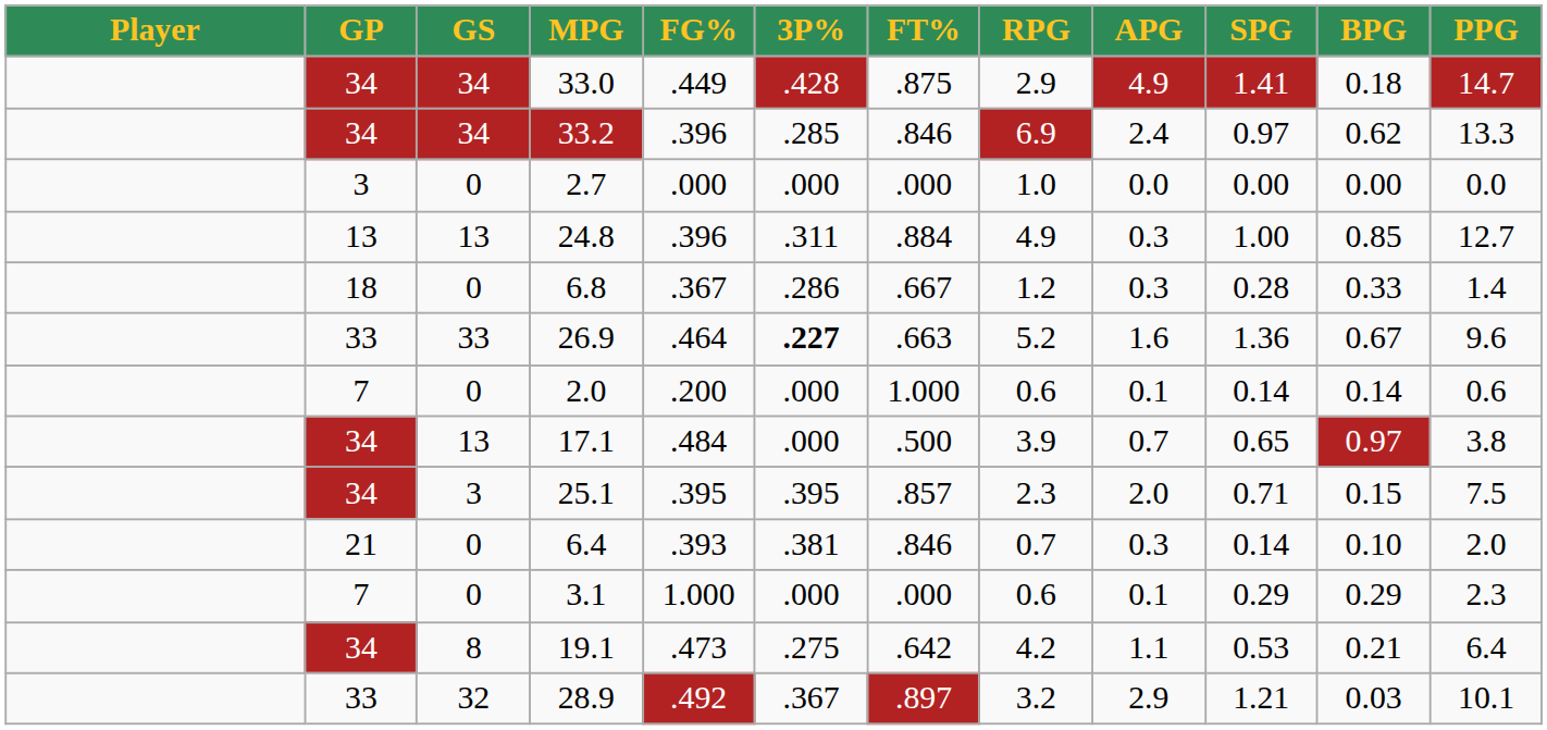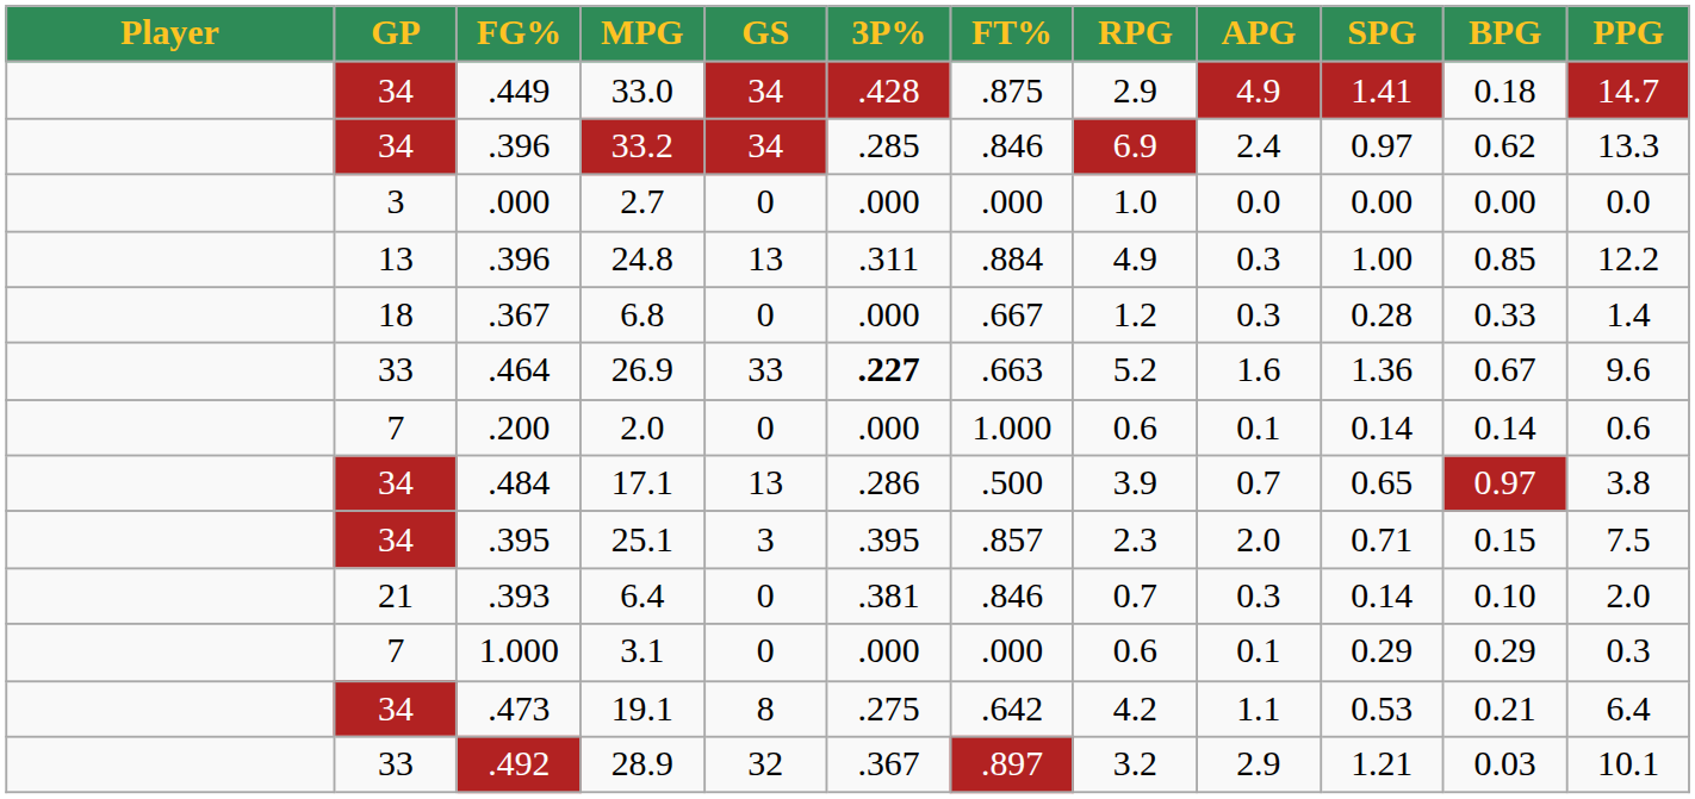columns swapped: GS <-> FG%
24.8 | PPG: 12.7 -> 12.2
6.8 | 3P%: .286 -> .000
17.1 | 3P%: .000 -> .286
3.1 | PPG: 2.3 -> 0.3
